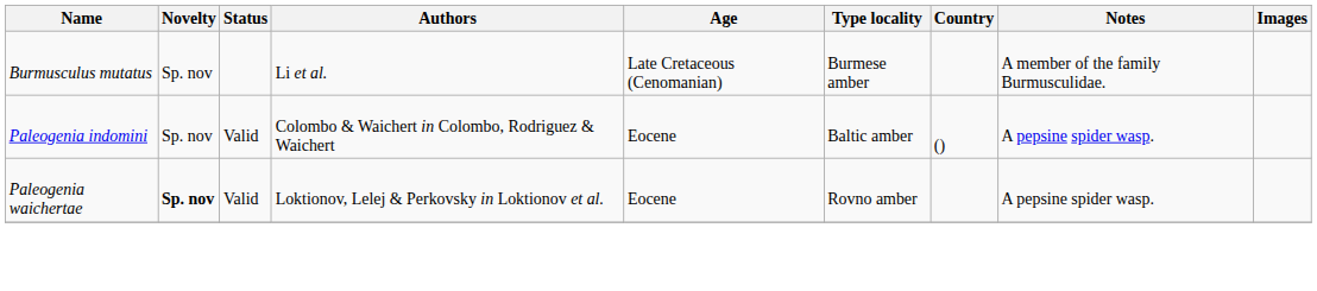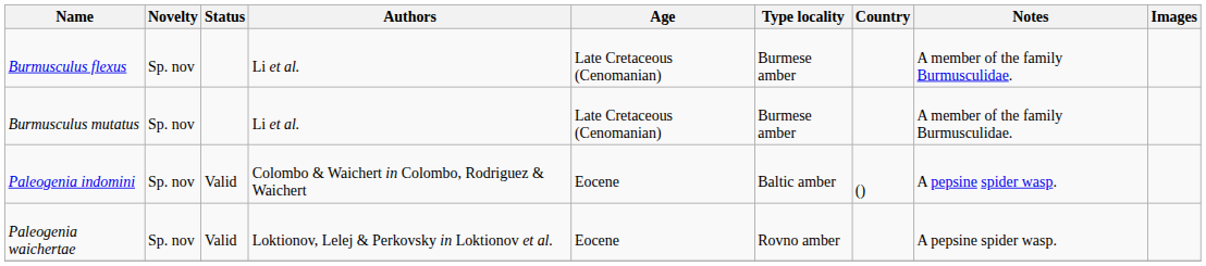+ row: Burmusculus flexus | Sp. nov | Li et al. | Late Cretaceous (Cenomanian) | Burmese amber | A member of the family Burmusculidae.
Paleogenia waichertae | Novelty: bold -> normal
